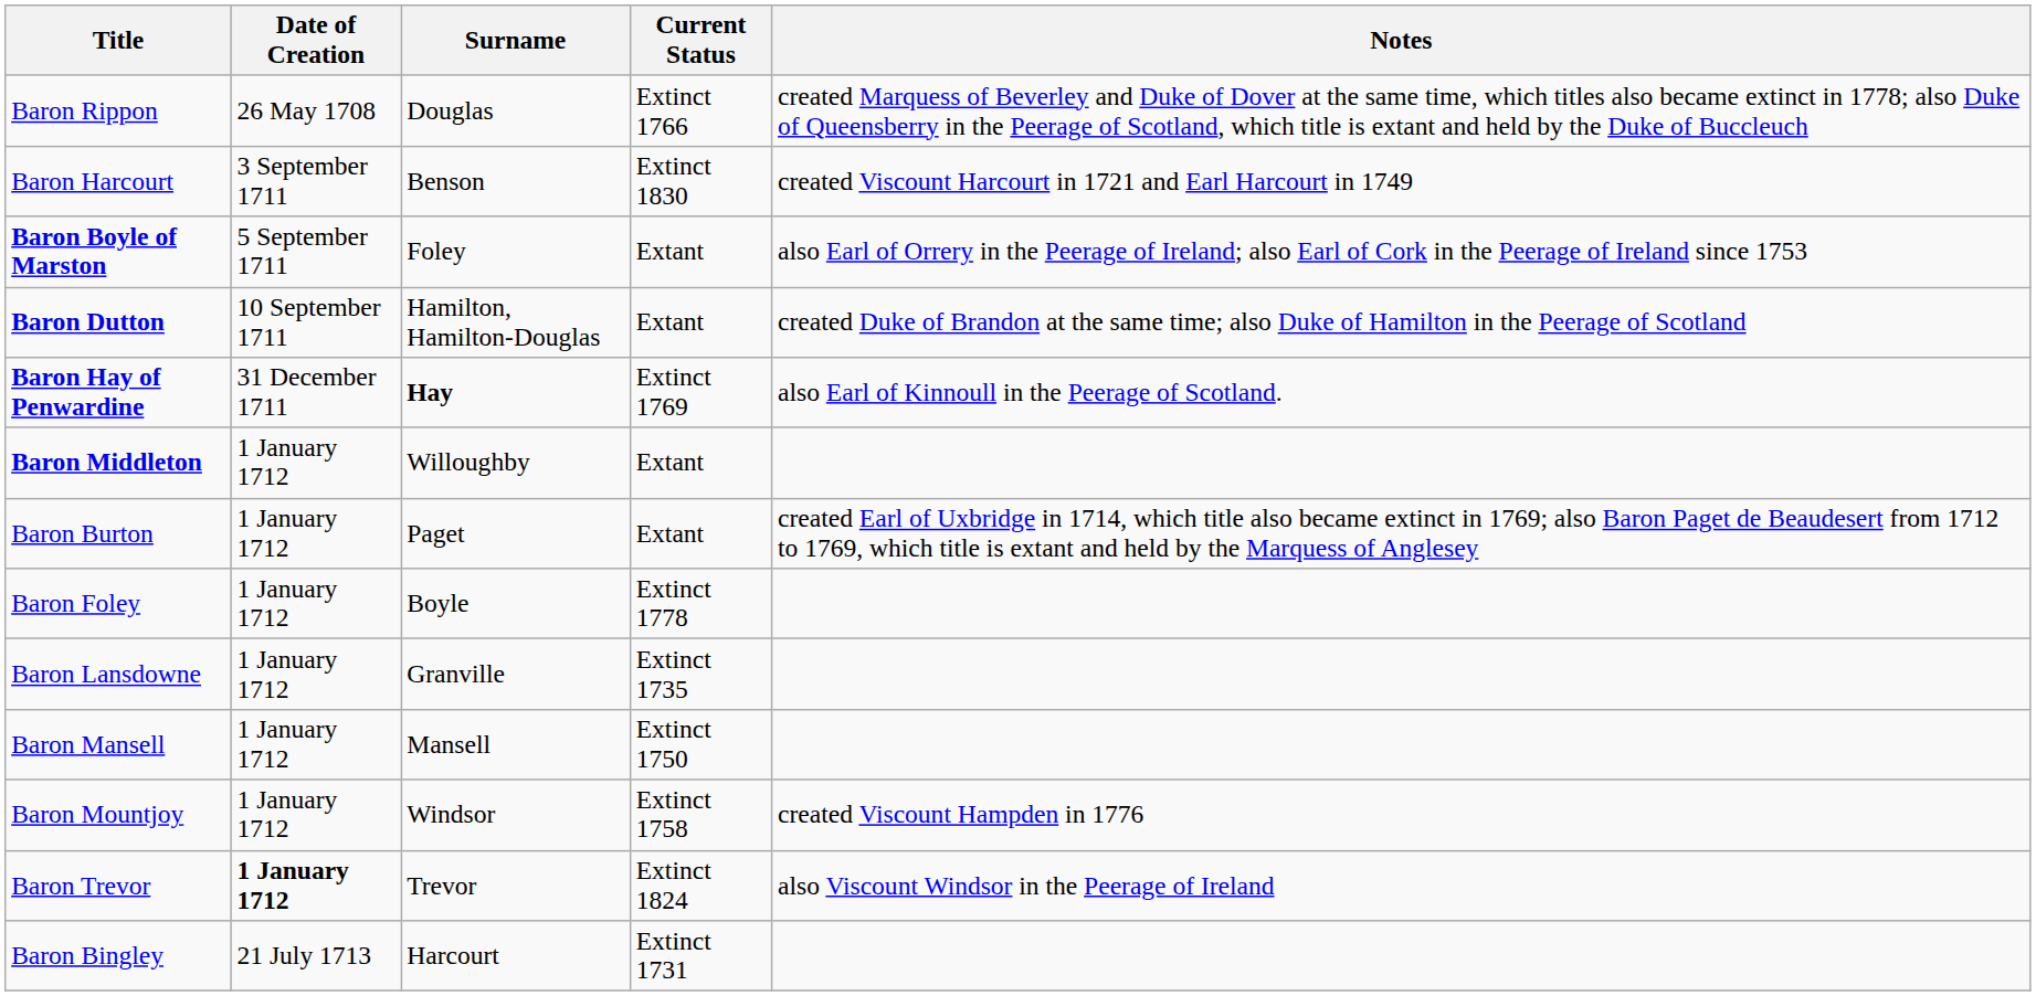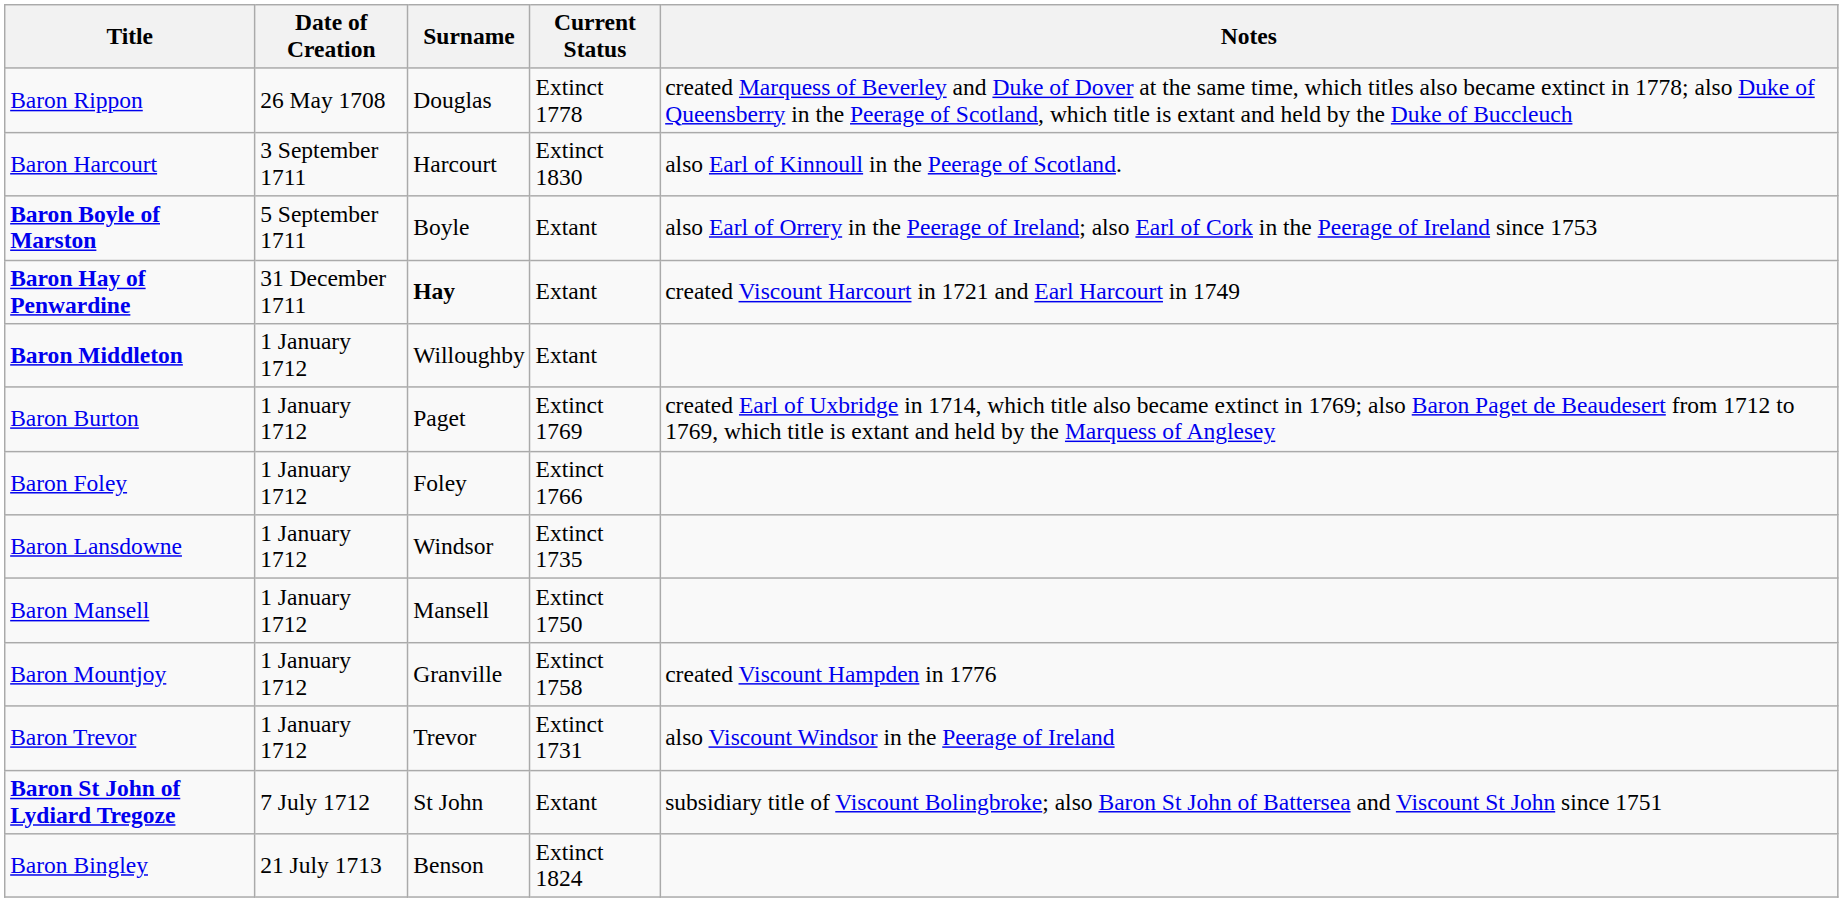Baron Rippon | Current Status: Extinct 1766 -> Extinct 1778
Baron Harcourt | Surname: Benson -> Harcourt
Baron Harcourt | Notes: created Viscount Harcourt in 1721 and Earl Harcourt in 1749 -> also Earl of Kinnoull in the Peerage of Scotland.
Baron Boyle of Marston | Surname: Foley -> Boyle
- row: Baron Dutton | 10 September 1711 | Hamilton, Hamilton-Douglas | Extant | created Duke of Brandon at the same time; also Duke of Hamilton in the Peerage of Scotland
Baron Hay of Penwardine | Current Status: Extinct 1769 -> Extant
Baron Hay of Penwardine | Notes: also Earl of Kinnoull in the Peerage of Scotland. -> created Viscount Harcourt in 1721 and Earl Harcourt in 1749
Baron Burton | Current Status: Extant -> Extinct 1769
Baron Foley | Surname: Boyle -> Foley
Baron Foley | Current Status: Extinct 1778 -> Extinct 1766
Baron Lansdowne | Surname: Granville -> Windsor
Baron Mountjoy | Surname: Windsor -> Granville
Baron Trevor | Date of Creation: bold -> normal
Baron Trevor | Current Status: Extinct 1824 -> Extinct 1731
+ row: Baron St John of Lydiard Tregoze | 7 July 1712 | St John | Extant | subsidiary title of Viscount Bolingbroke; also Baron St John of Battersea and Viscount St John since 1751
Baron Bingley | Surname: Harcourt -> Benson
Baron Bingley | Current Status: Extinct 1731 -> Extinct 1824
